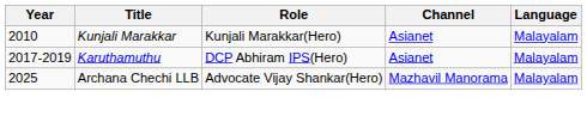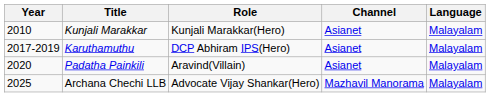+ row: 2020 | Padatha Painkili | Aravind(Villain) | Asianet | Malayalam
